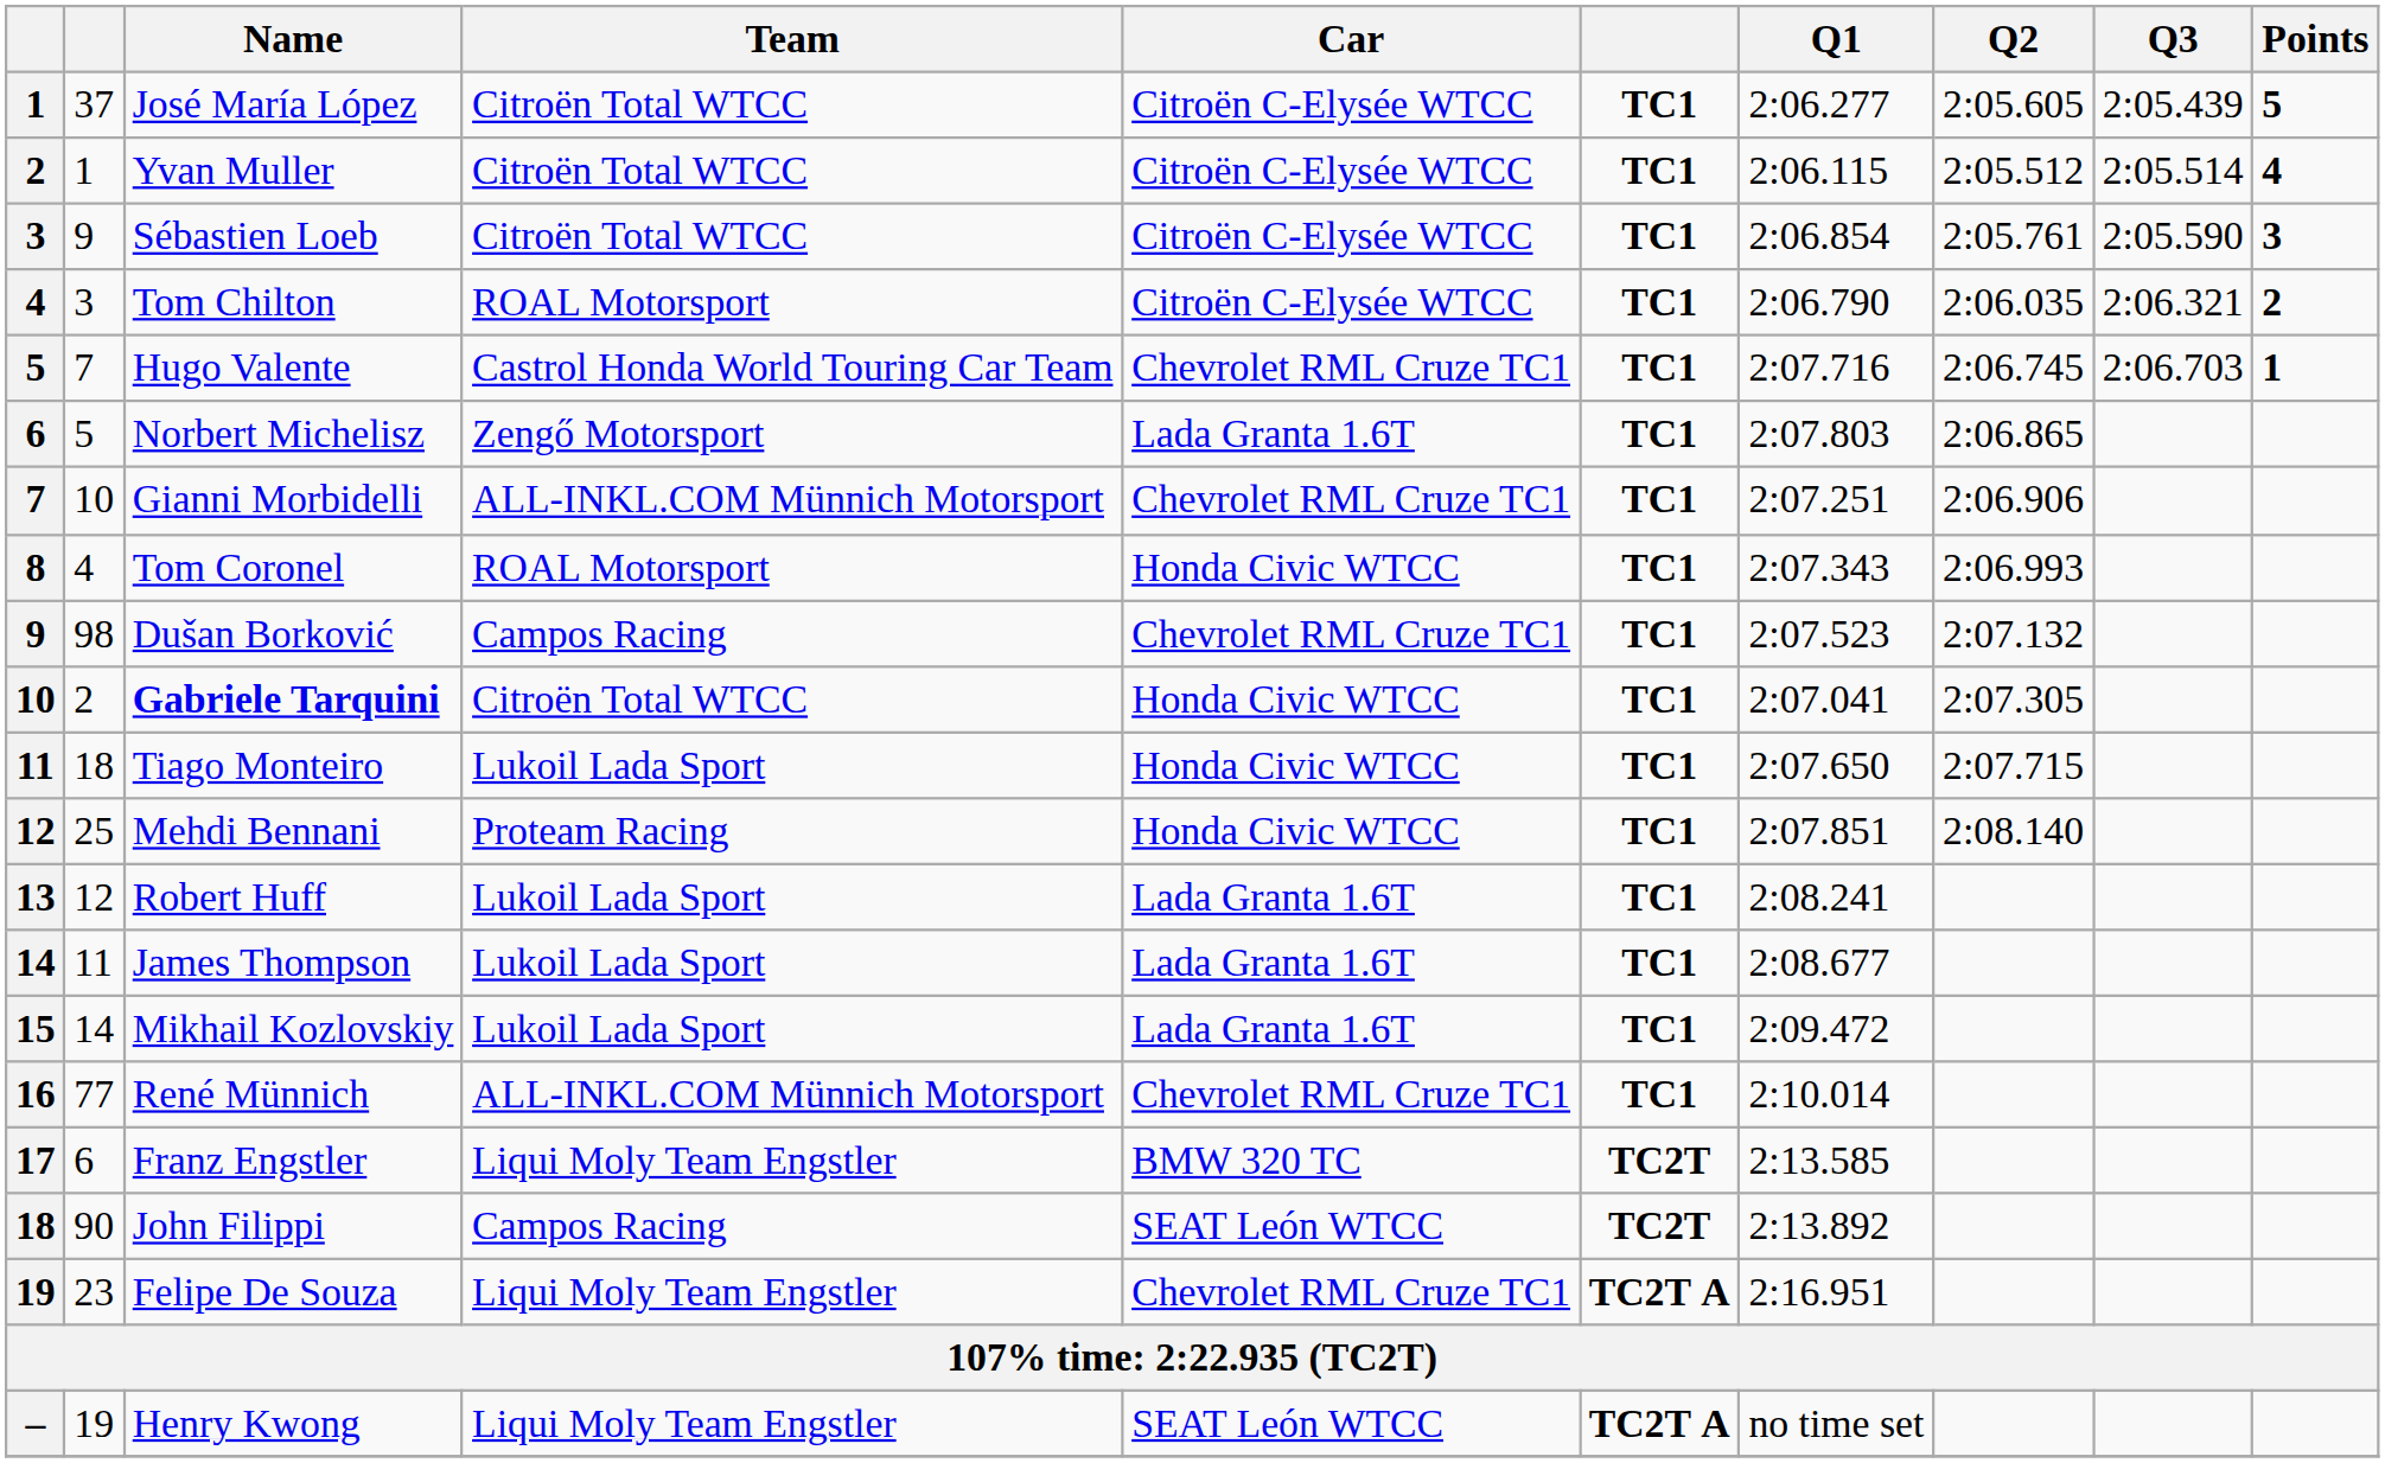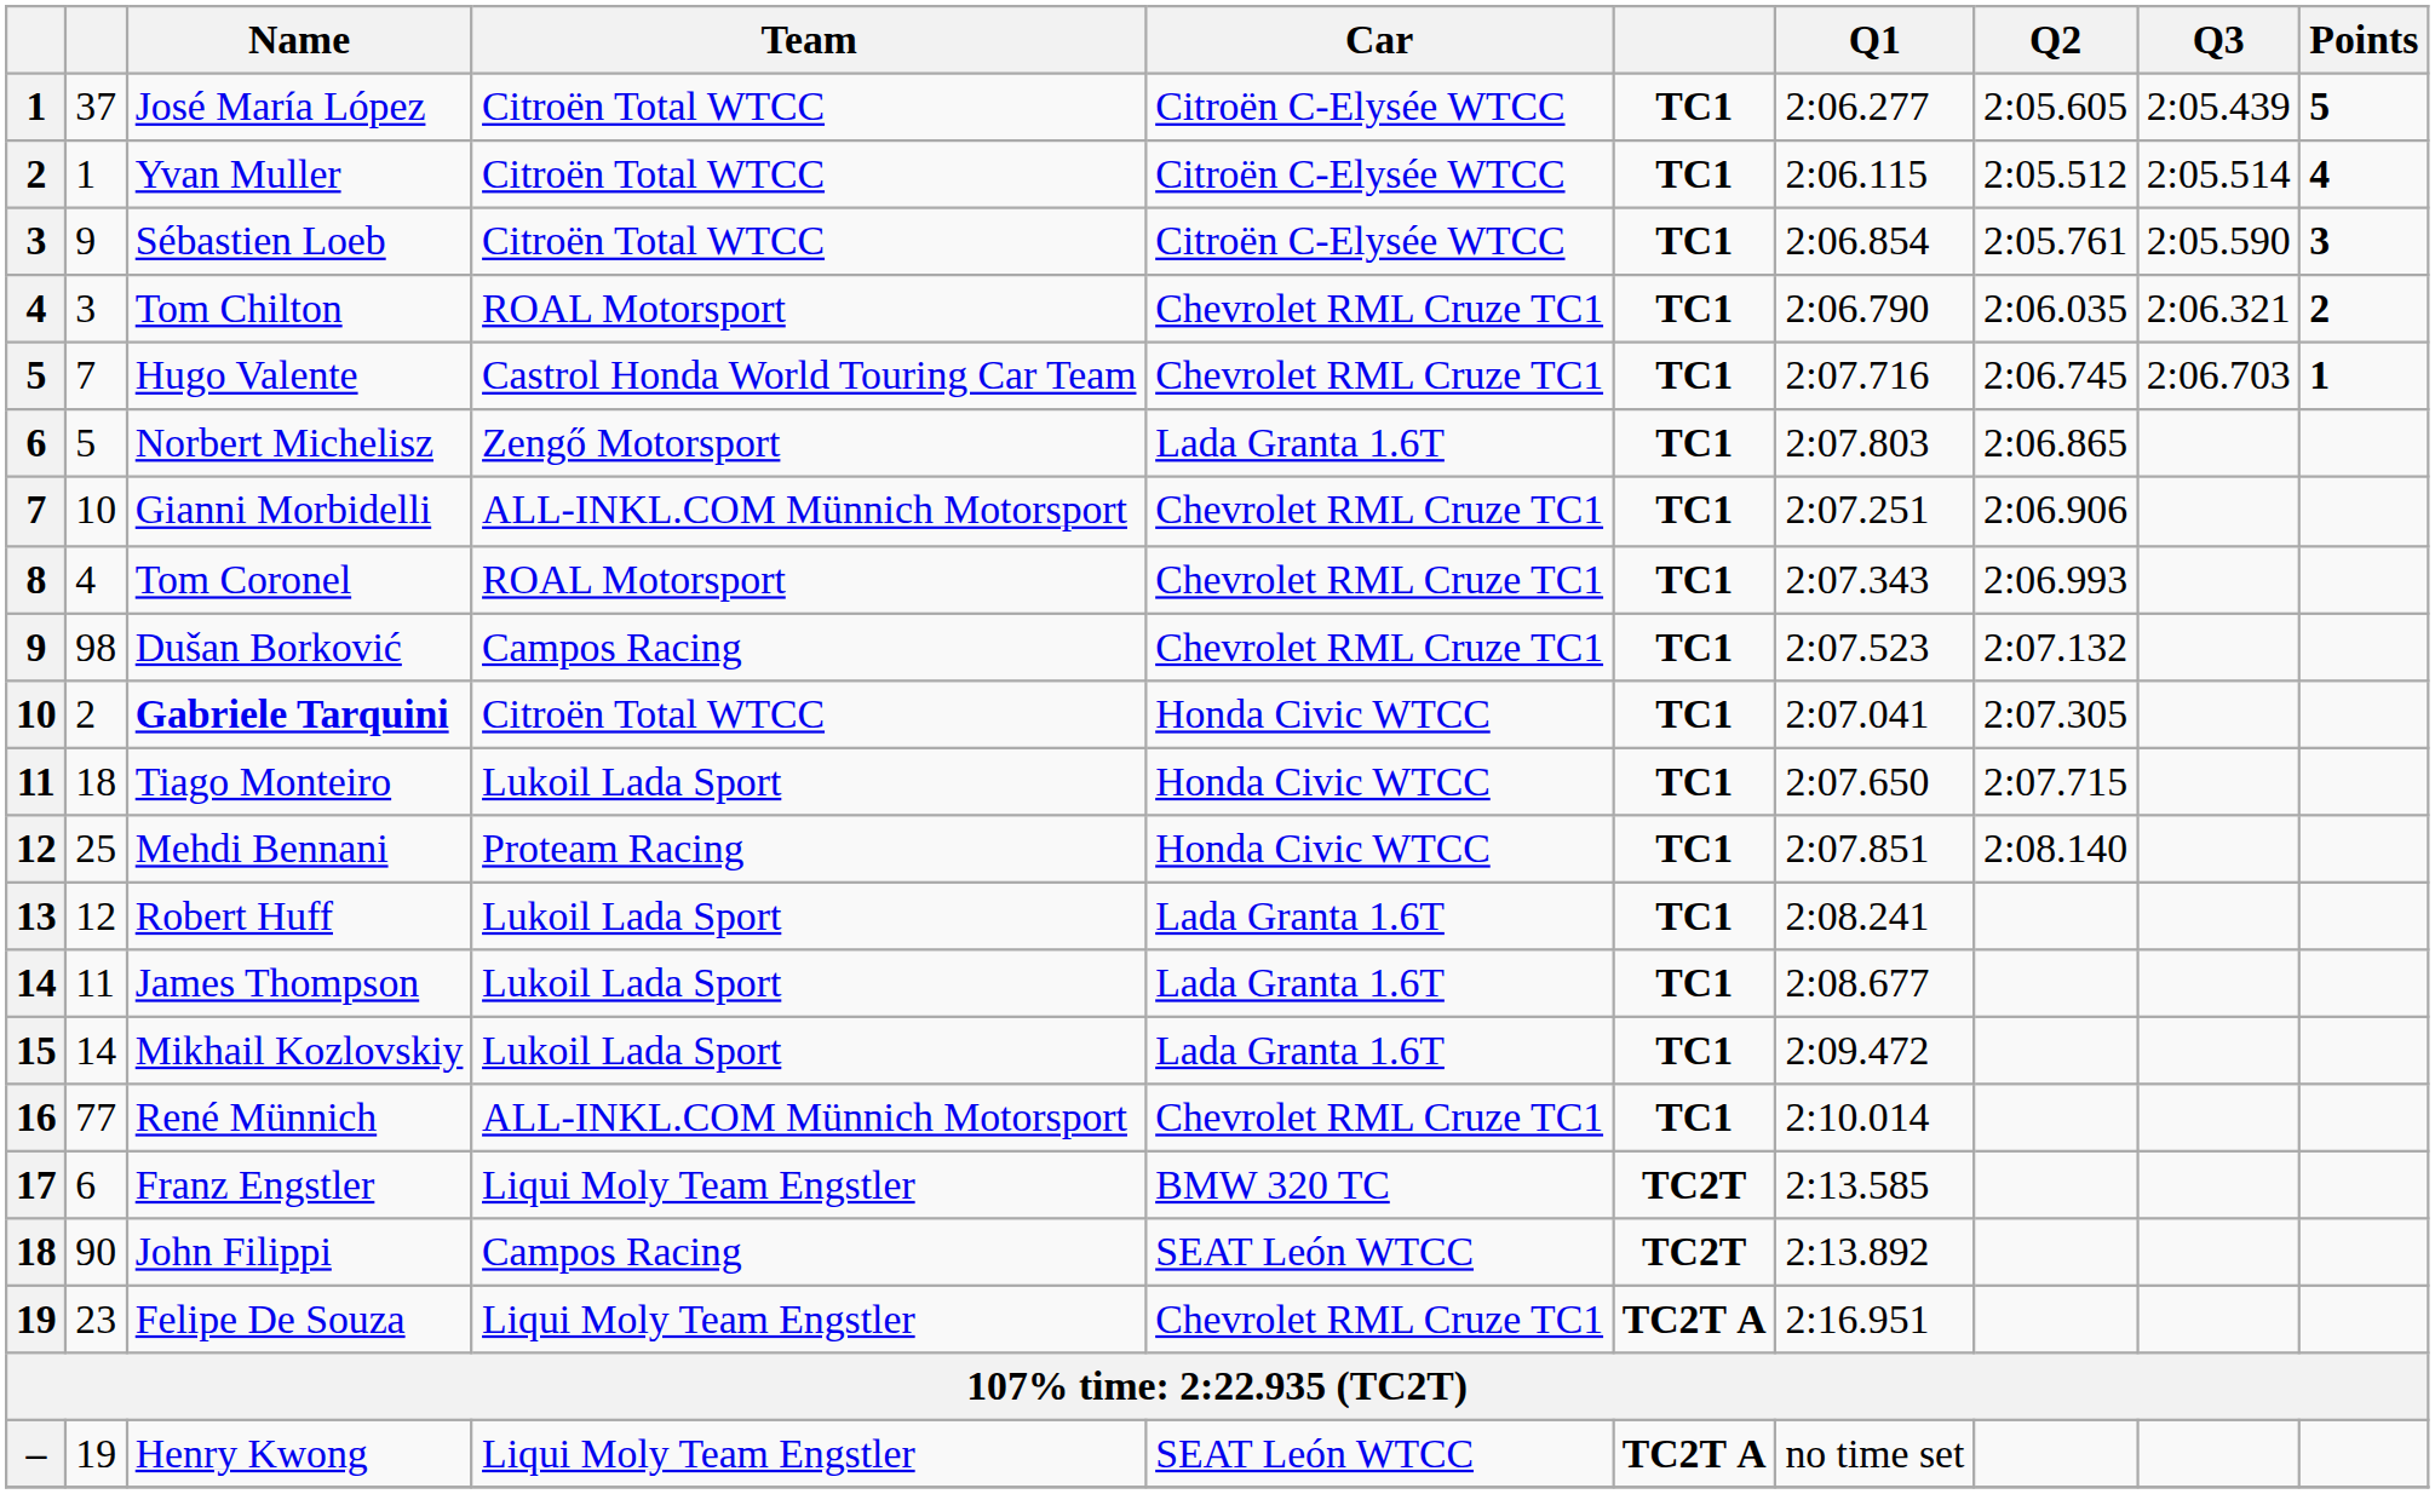Tom Chilton | Car: Citroën C-Elysée WTCC -> Chevrolet RML Cruze TC1
Tom Coronel | Car: Honda Civic WTCC -> Chevrolet RML Cruze TC1
